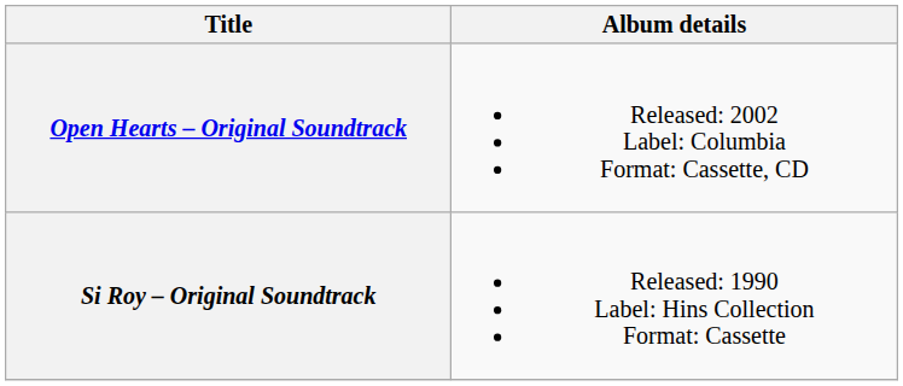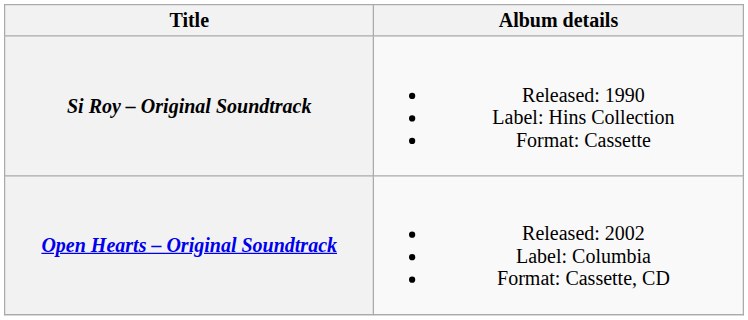rows swapped: Si Roy – Original Soundtrack <-> Open Hearts – Original Soundtrack
